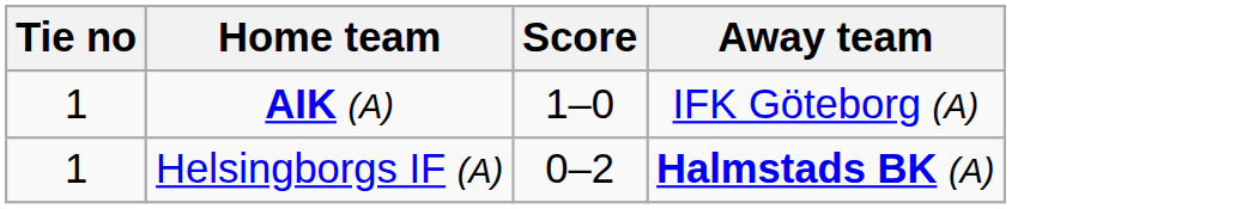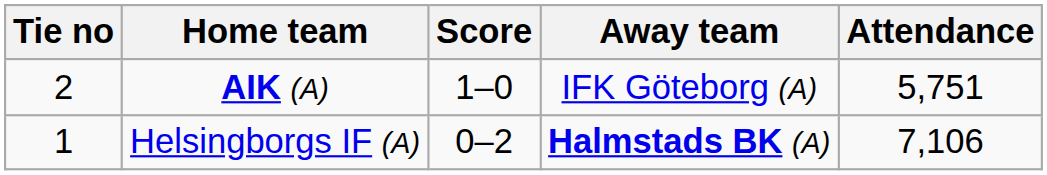+ column: Attendance | 5,751 | 7,106
AIK (A) | Tie no: 1 -> 2
